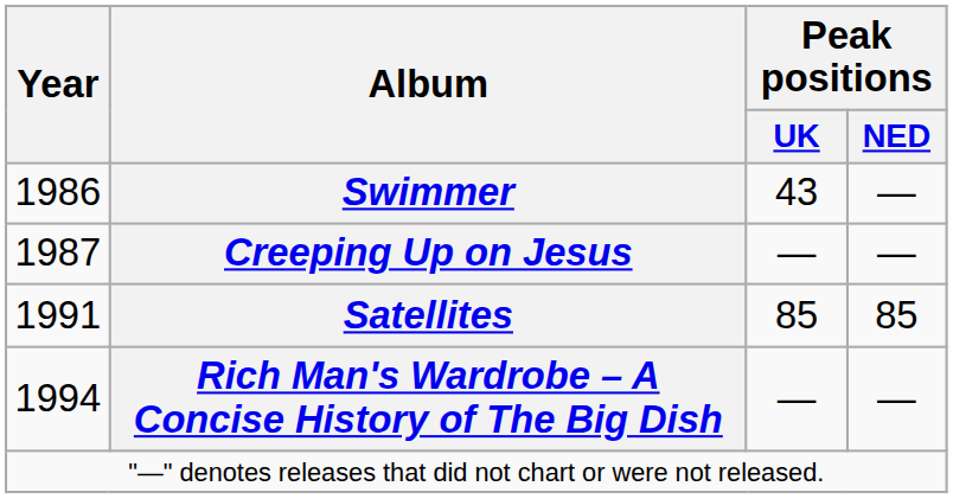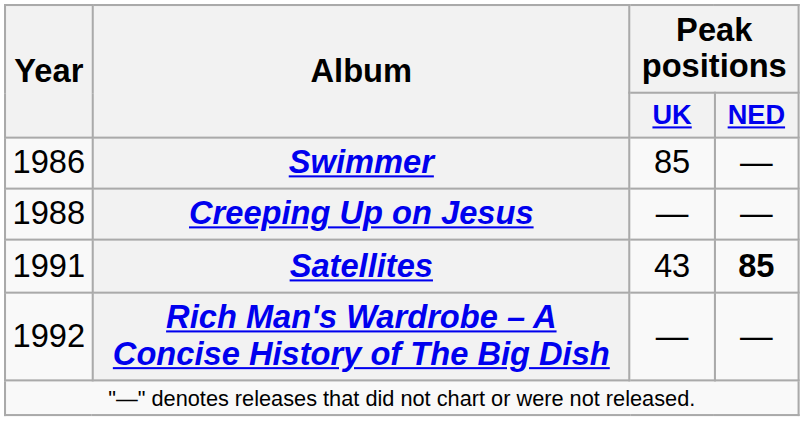Swimmer | Peak positions / UK: 43 -> 85
Creeping Up on Jesus | Year: 1987 -> 1988
Satellites | Peak positions / UK: 85 -> 43
Satellites | Peak positions / NED: normal -> bold
Rich Man's Wardrobe – A Concise History of The Big Dish | Year: 1994 -> 1992
